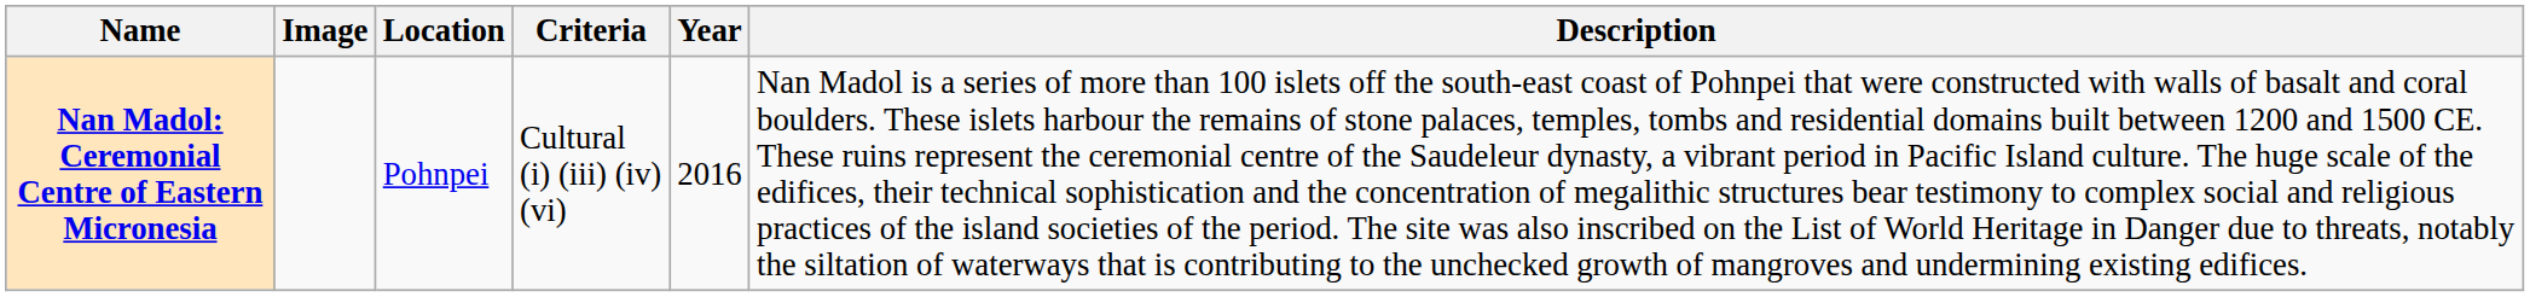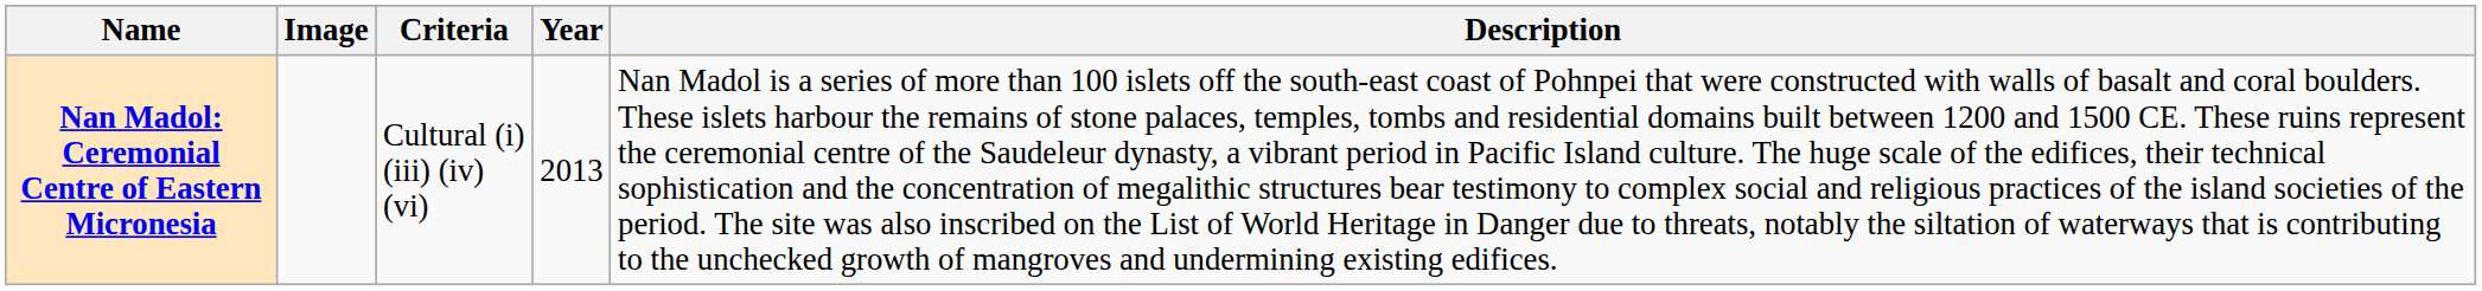- column: Location | Pohnpei
Nan Madol: Ceremonial Centre of Eastern Micronesia | Year: 2016 -> 2013
